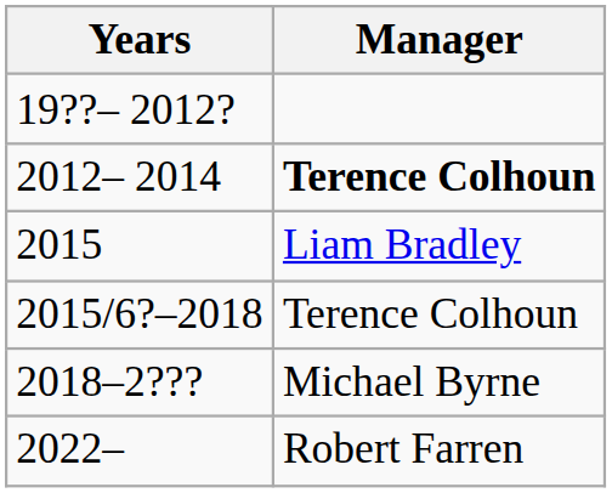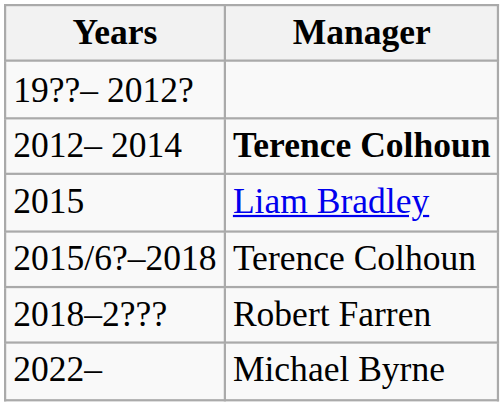2018–2??? | Manager: Michael Byrne -> Robert Farren
2022– | Manager: Robert Farren -> Michael Byrne
